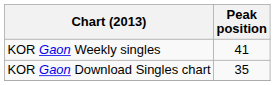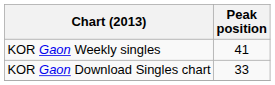KOR Gaon Download Singles chart | Peak position: 35 -> 33
